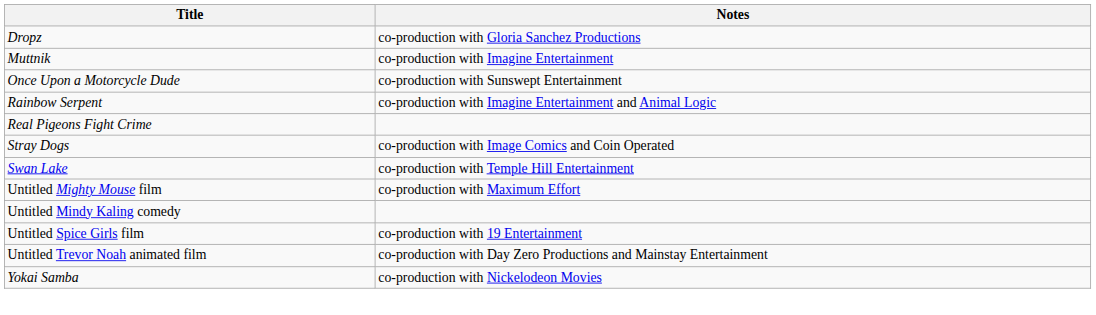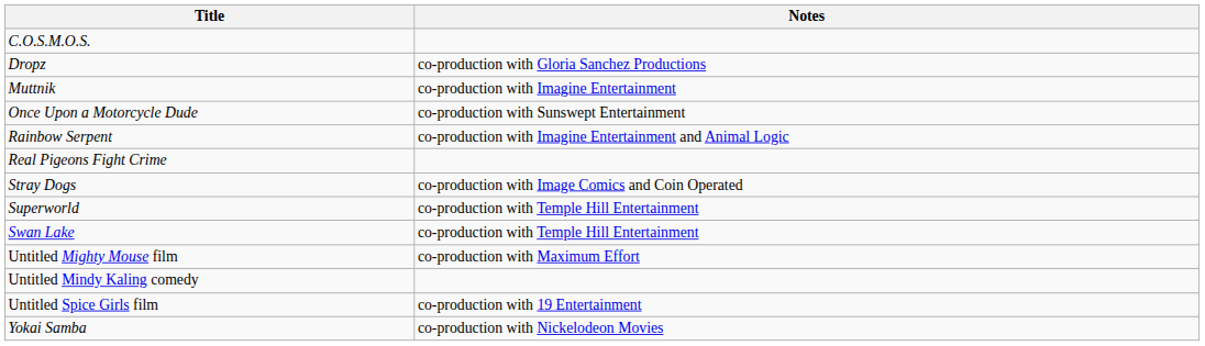+ row: C.O.S.M.O.S.
+ row: Superworld | co-production with Temple Hill Entertainment
- row: Untitled Trevor Noah animated film | co-production with Day Zero Productions and Mainstay Entertainment
